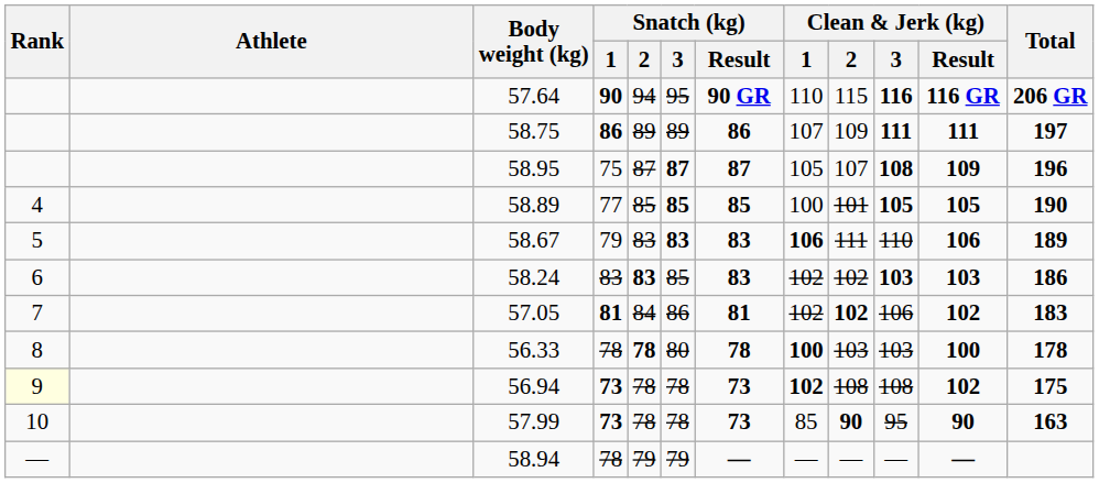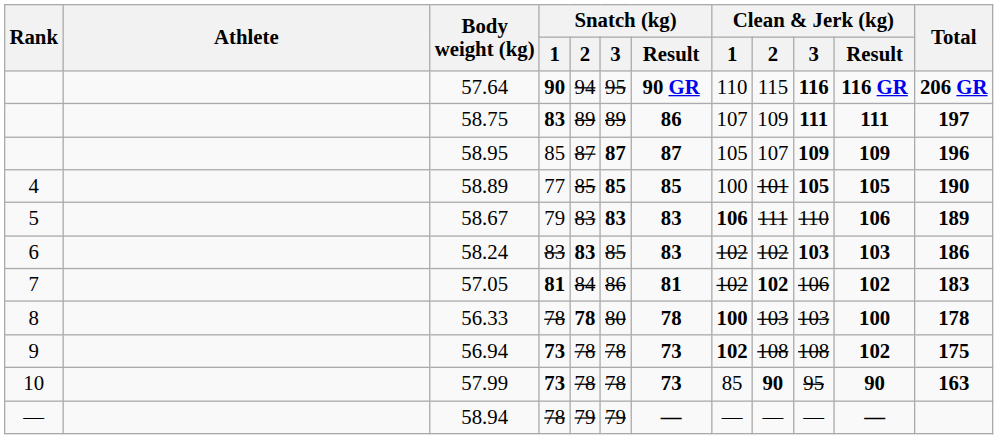58.75 | Snatch (kg) / 1: 86 -> 83
58.95 | Snatch (kg) / 1: 75 -> 85
58.95 | Clean & Jerk (kg) / 3: 108 -> 109
56.94 | Rank: lightyellow background -> no background
